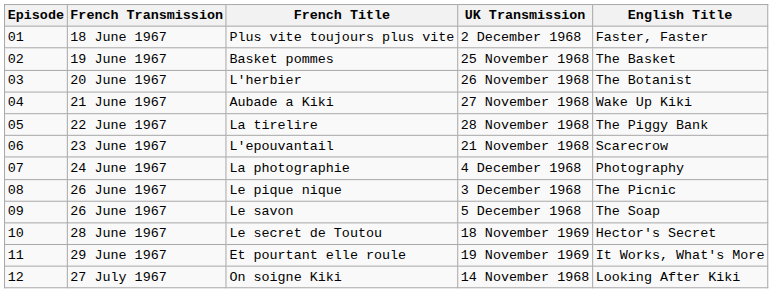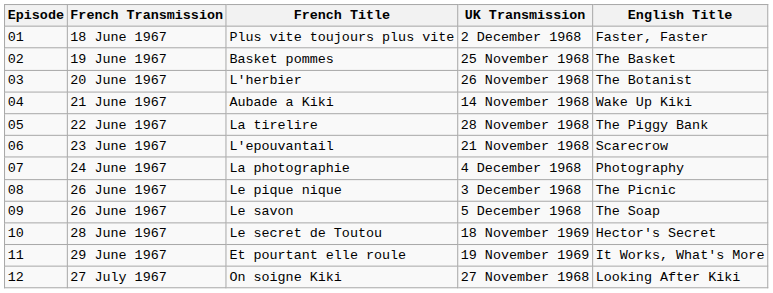Aubade a Kiki | UK Transmission: 27 November 1968 -> 14 November 1968
On soigne Kiki | UK Transmission: 14 November 1968 -> 27 November 1968
